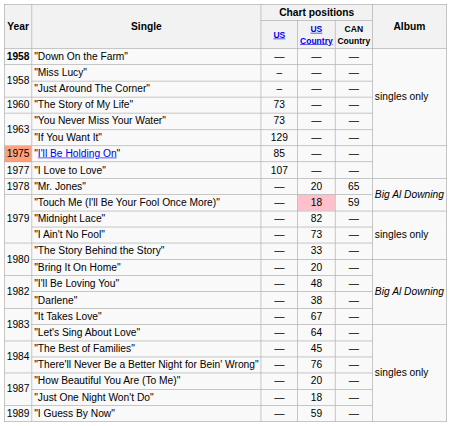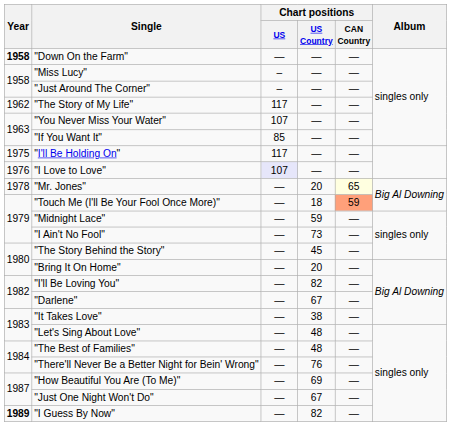"The Story of My Life" | Year: 1960 -> 1962
"The Story of My Life" | Chart positions / US: 73 -> 117
"You Never Miss Your Water" | Chart positions / US: 73 -> 107
"If You Want It" | Chart positions / US: 129 -> 85
"I'll Be Holding On" | Year: lightsalmon background -> no background
"I'll Be Holding On" | Chart positions / US: 85 -> 117
"I Love to Love" | Year: 1977 -> 1976
"I Love to Love" | Chart positions / US: no background -> lavender background
"Mr. Jones" | Chart positions / CAN Country: no background -> lightyellow background
"Touch Me (I'll Be Your Fool Once More)" | Chart positions / US Country: pink background -> no background
"Touch Me (I'll Be Your Fool Once More)" | Chart positions / CAN Country: no background -> lightsalmon background
"Midnight Lace" | Chart positions / US Country: 82 -> 59
"The Story Behind the Story" | Chart positions / US Country: 33 -> 45
"I'll Be Loving You" | Chart positions / US Country: 48 -> 82
"Darlene" | Chart positions / US Country: 38 -> 67
"It Takes Love" | Chart positions / US Country: 67 -> 38
"Let's Sing About Love" | Chart positions / US Country: 64 -> 48
"The Best of Families" | Chart positions / US Country: 45 -> 48
"How Beautiful You Are (To Me)" | Chart positions / US Country: 20 -> 69
"Just One Night Won't Do" | Chart positions / US Country: 18 -> 67
"I Guess By Now" | Year: normal -> bold
"I Guess By Now" | Chart positions / US Country: 59 -> 82
